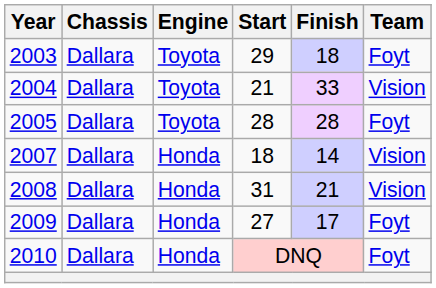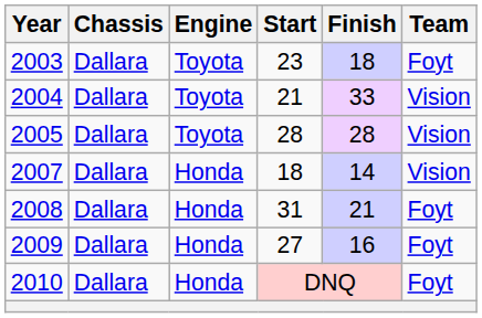2003 | Start: 29 -> 23
2005 | Team: Foyt -> Vision
2008 | Team: Vision -> Foyt
2009 | Finish: 17 -> 16
